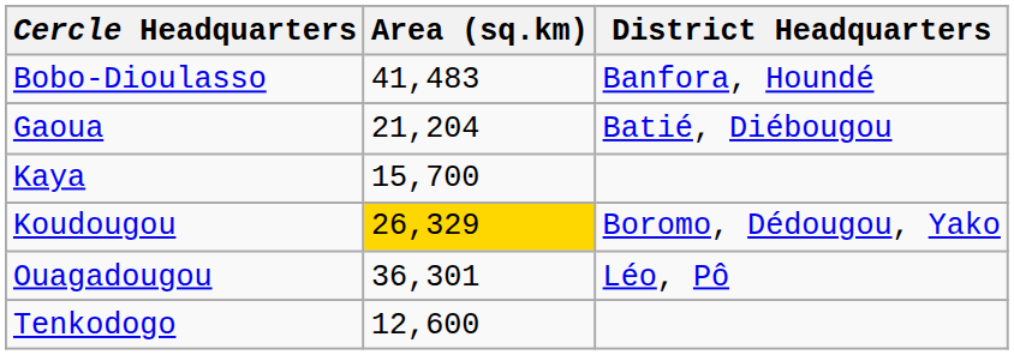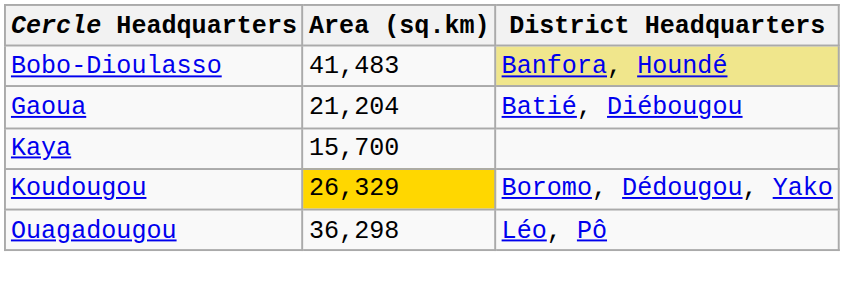Bobo-Dioulasso | District Headquarters: no background -> khaki background
Ouagadougou | Area (sq.km): 36,301 -> 36,298
- row: Tenkodogo | 12,600
